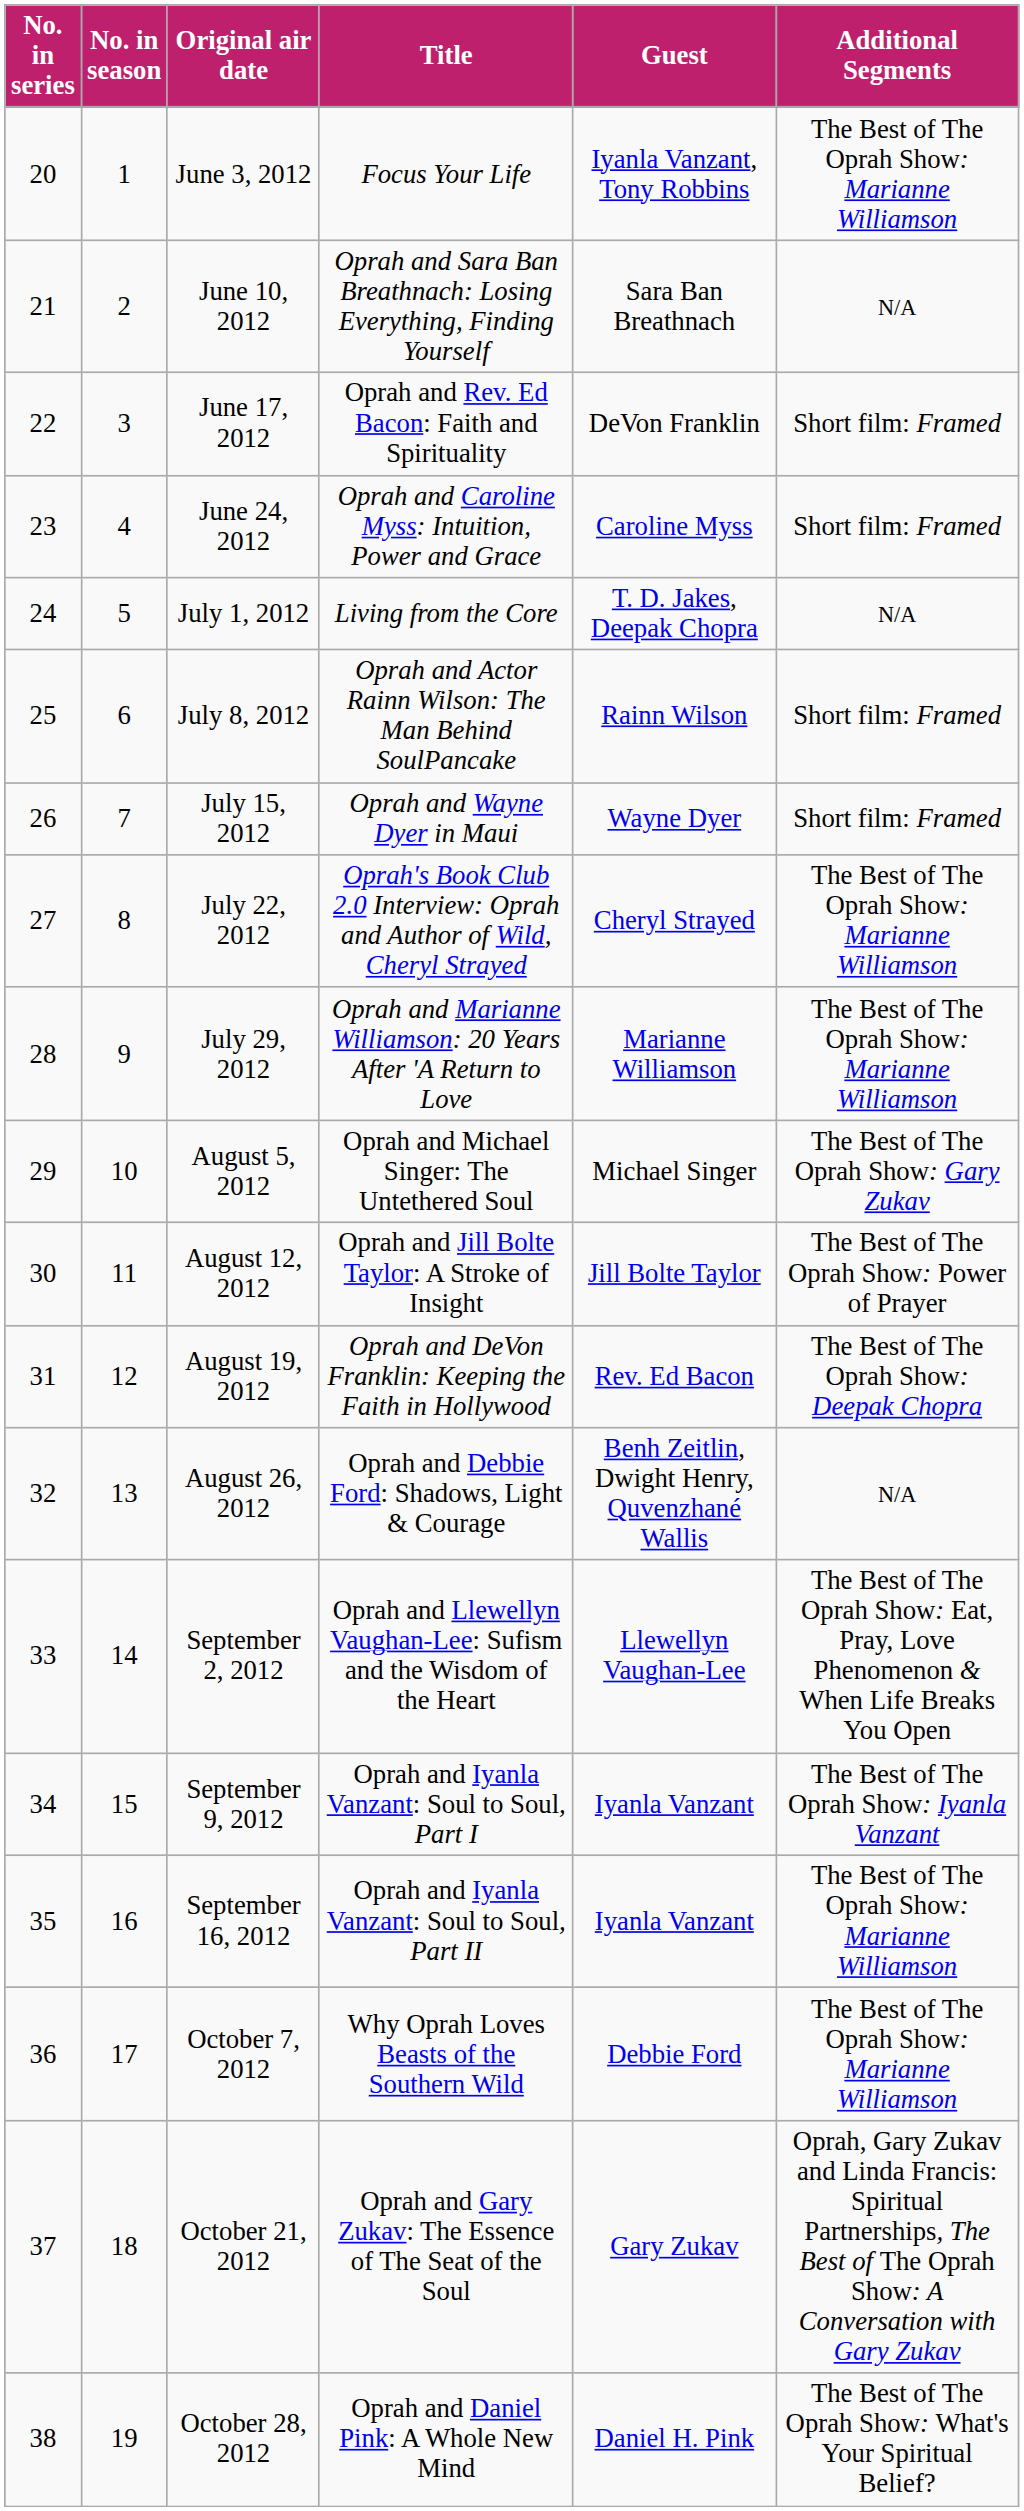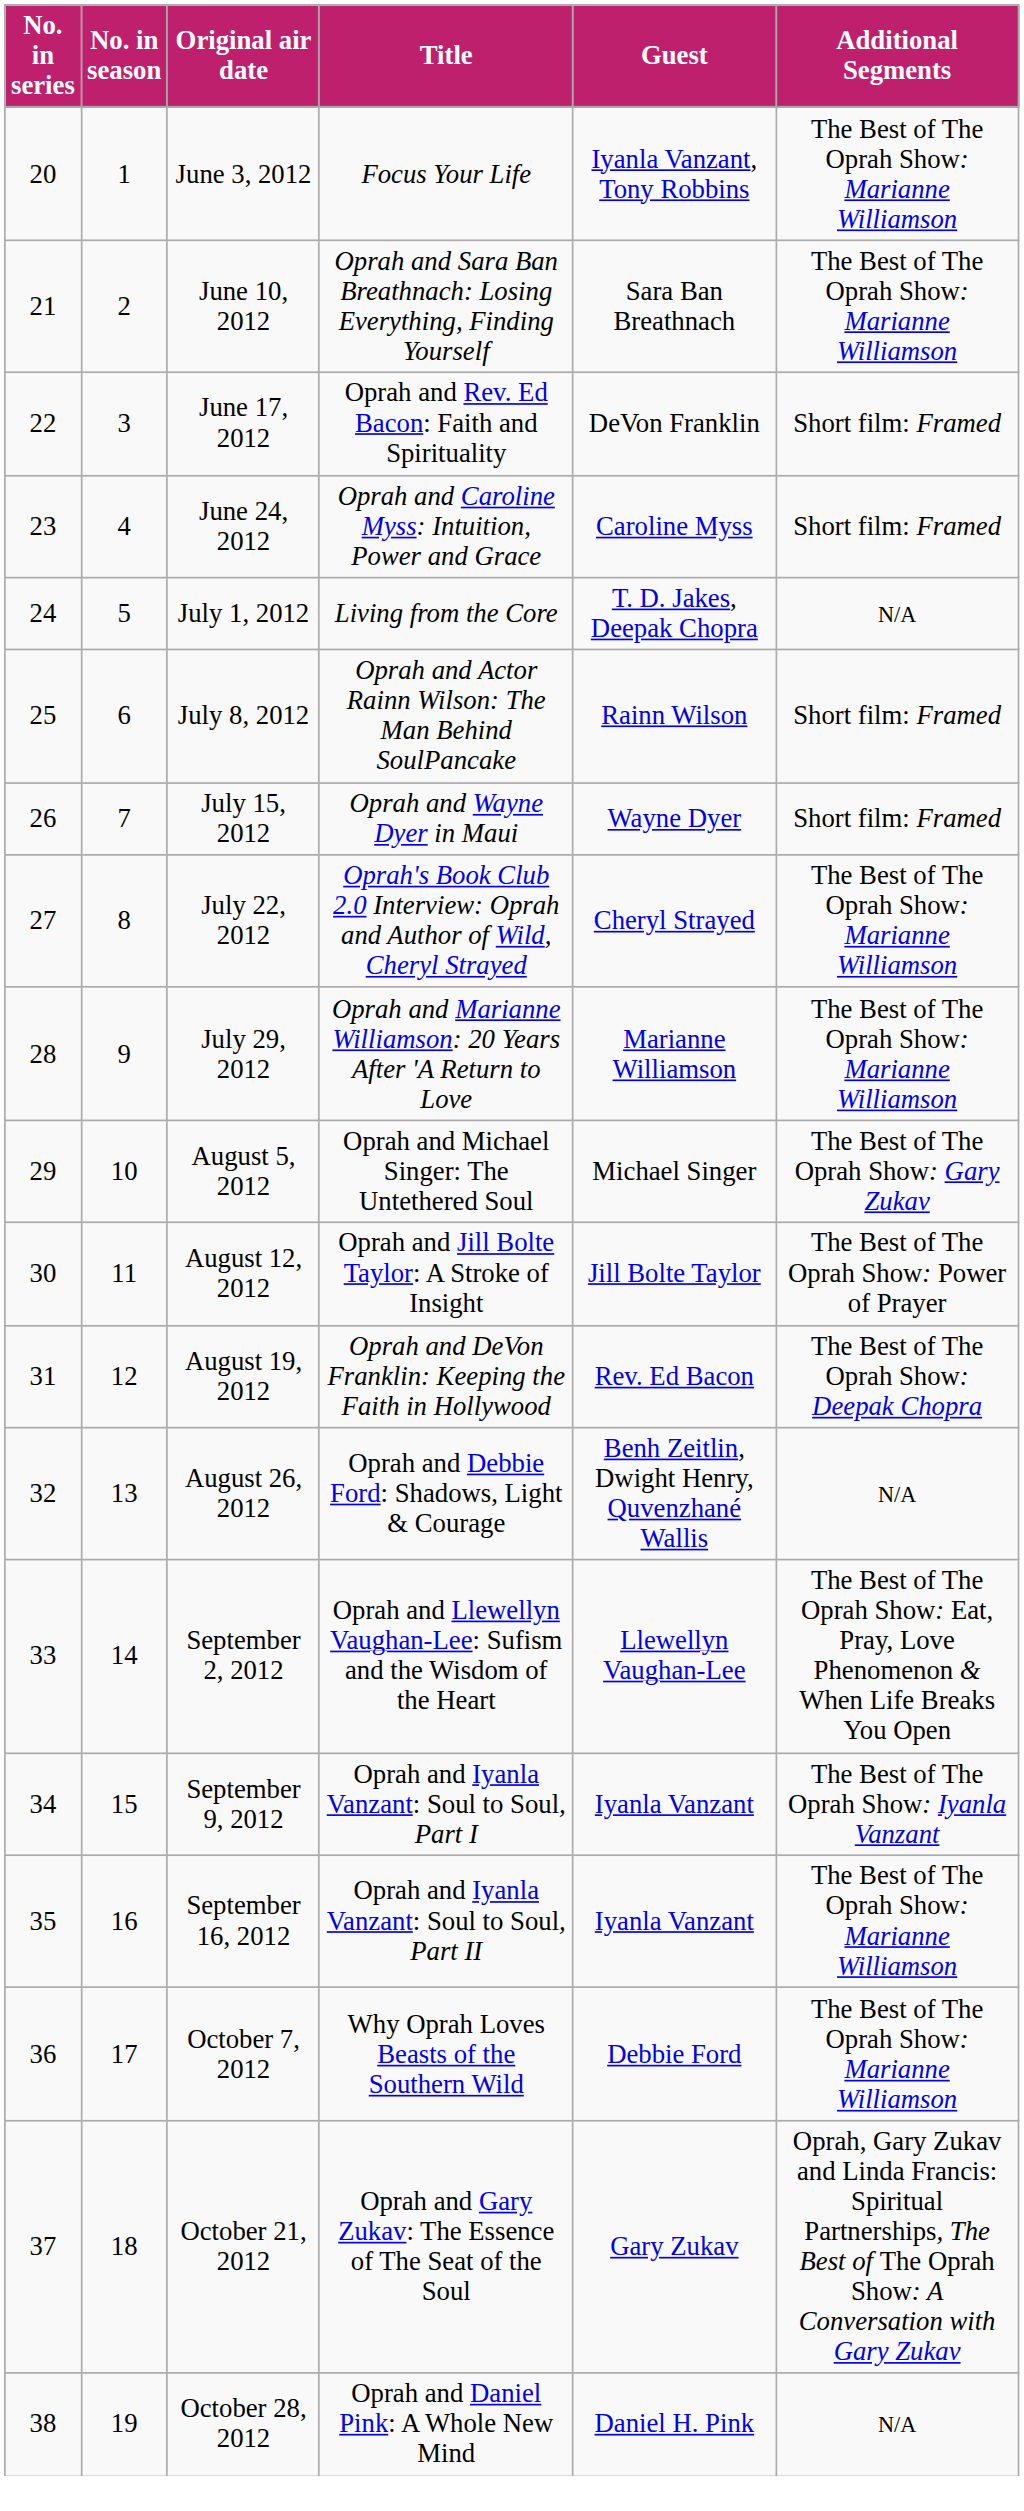June 10, 2012 | Additional Segments: N/A -> The Best of The Oprah Show: Marianne Williamson
October 28, 2012 | Additional Segments: The Best of The Oprah Show: What's Your Spiritual Belief? -> N/A
